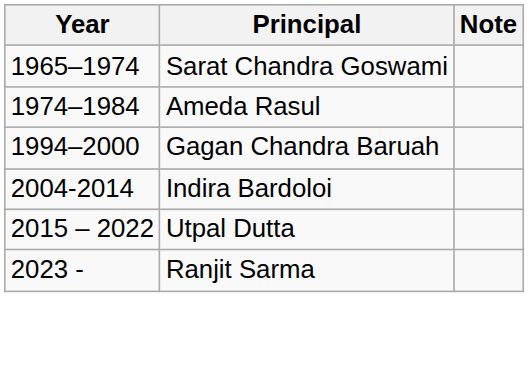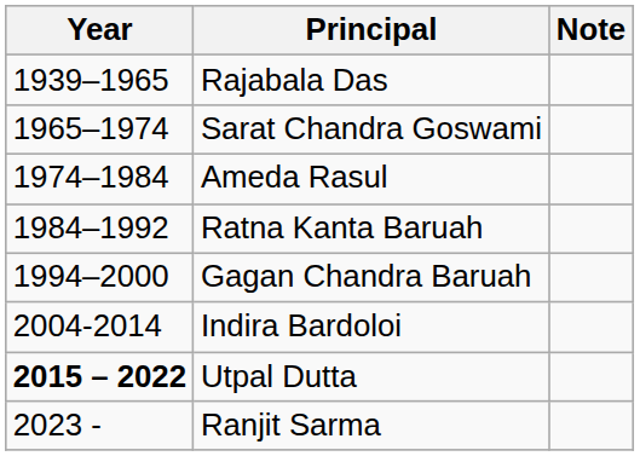+ row: 1939–1965 | Rajabala Das
+ row: 1984–1992 | Ratna Kanta Baruah
Utpal Dutta | Year: normal -> bold
